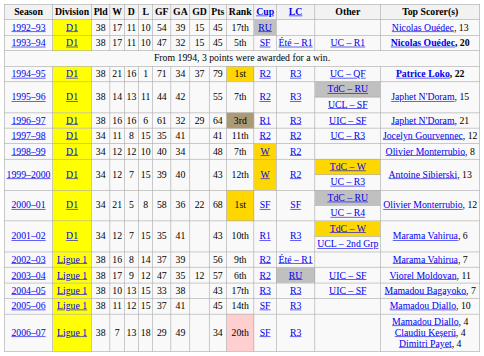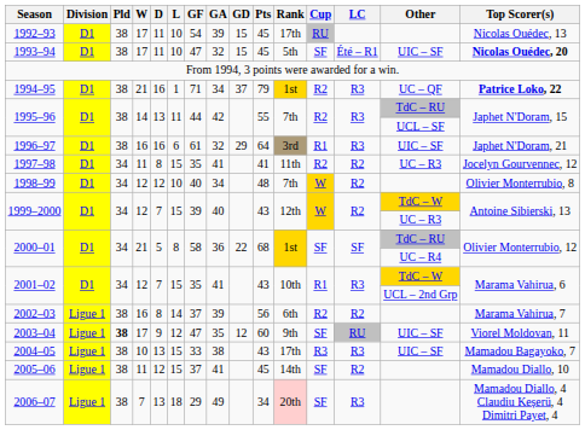1993–94 | Other: UC – R1 -> UIC – SF
2002–03 | Rank: 9th -> 6th
2002–03 | LC: Été – R1 -> R2
2003–04 | Pld: normal -> bold
2003–04 | Pts: 57 -> 60
2003–04 | Rank: 6th -> 9th
2003–04 | Cup: R2 -> SF
2005–06 | LC: R3 -> R2
